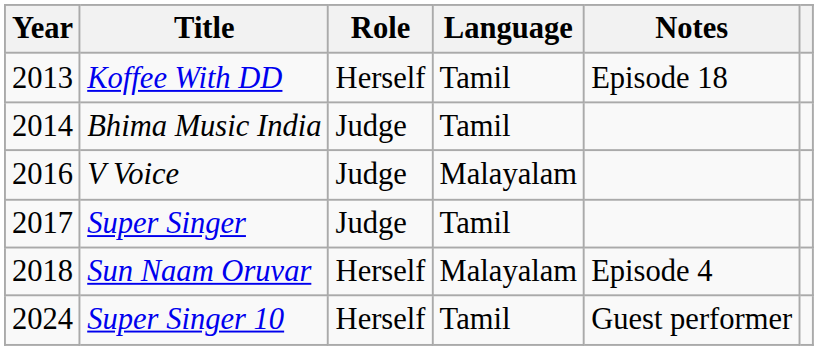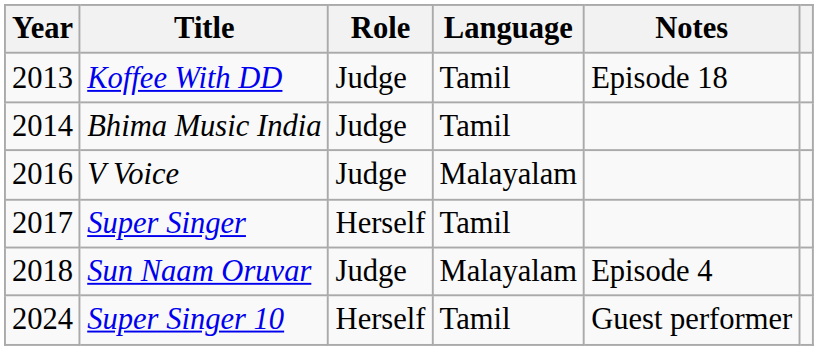Koffee With DD | Role: Herself -> Judge
Super Singer | Role: Judge -> Herself
Sun Naam Oruvar | Role: Herself -> Judge
